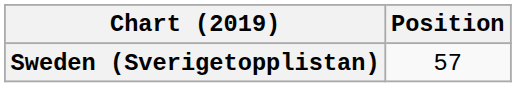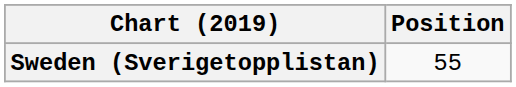Sweden (Sverigetopplistan) | Position: 57 -> 55
